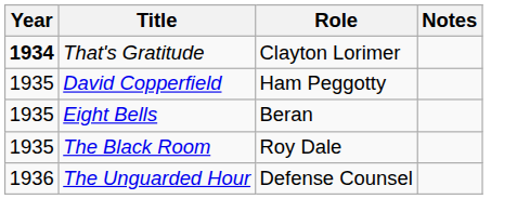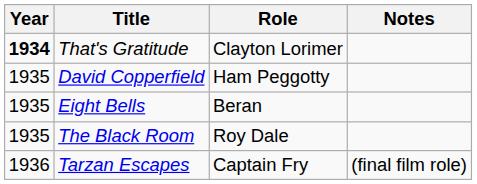- row: 1936 | The Unguarded Hour | Defense Counsel
+ row: 1936 | Tarzan Escapes | Captain Fry | (final film role)
